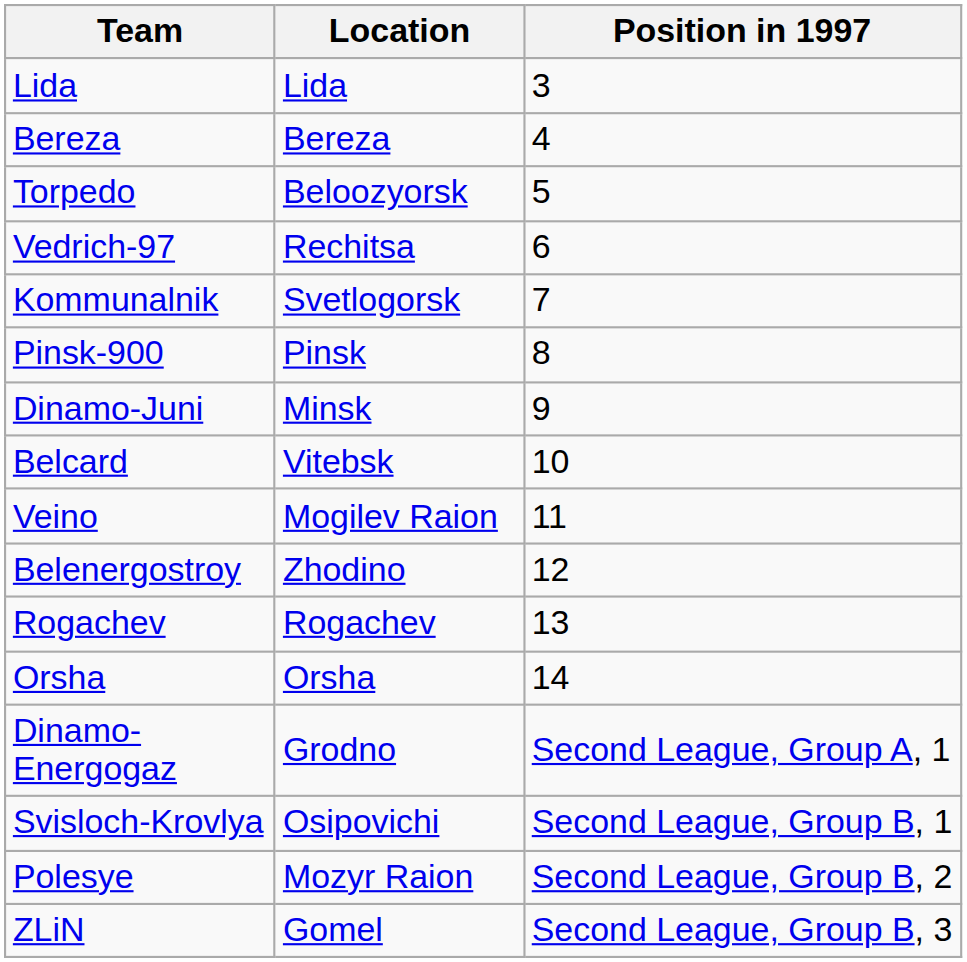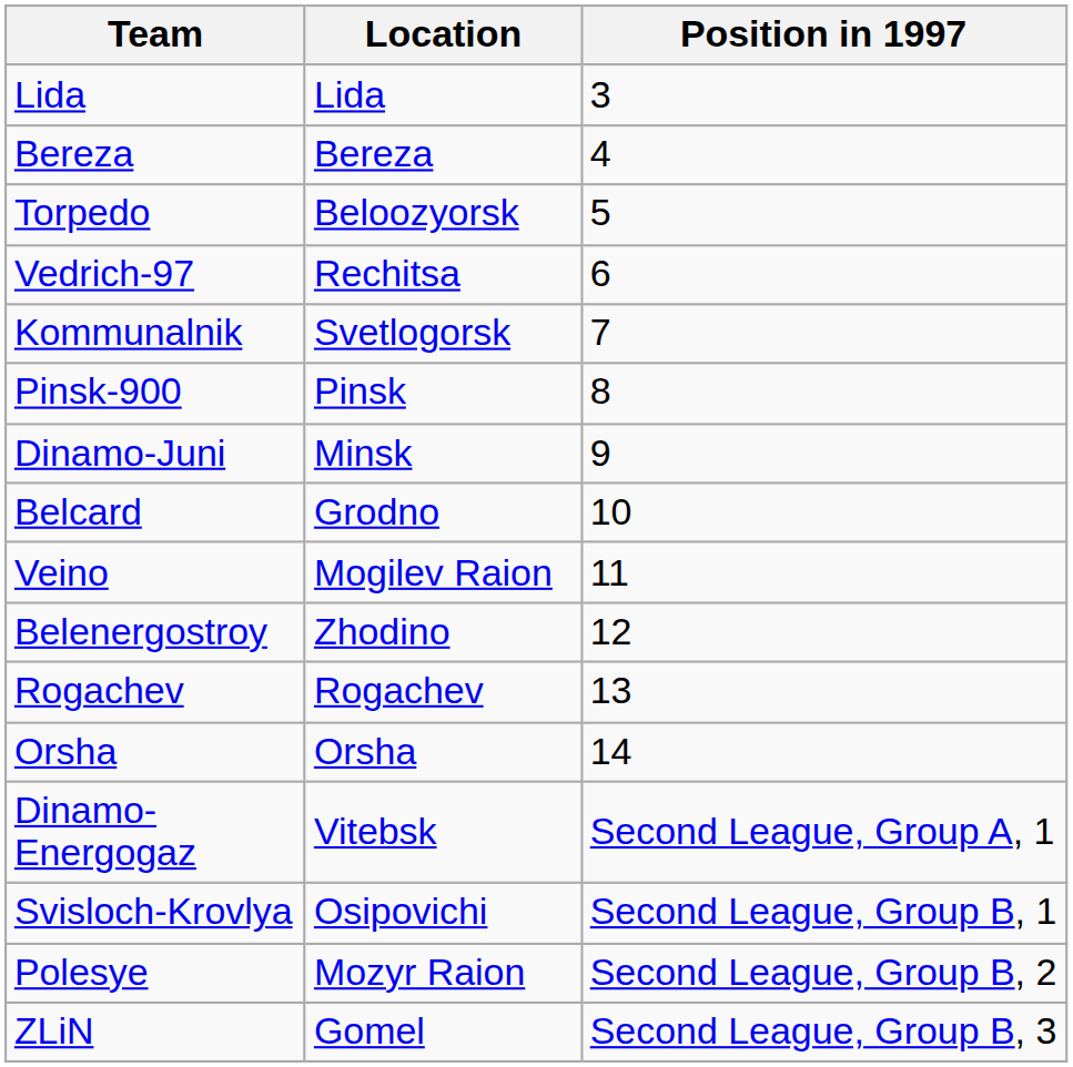Belcard | Location: Vitebsk -> Grodno
Dinamo-Energogaz | Location: Grodno -> Vitebsk
